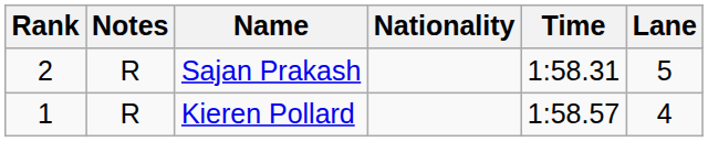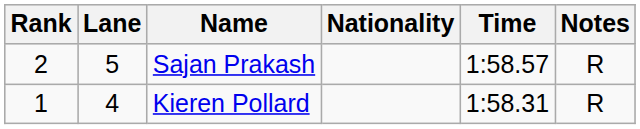columns swapped: Lane <-> Notes
Sajan Prakash | Time: 1:58.31 -> 1:58.57
Kieren Pollard | Time: 1:58.57 -> 1:58.31
